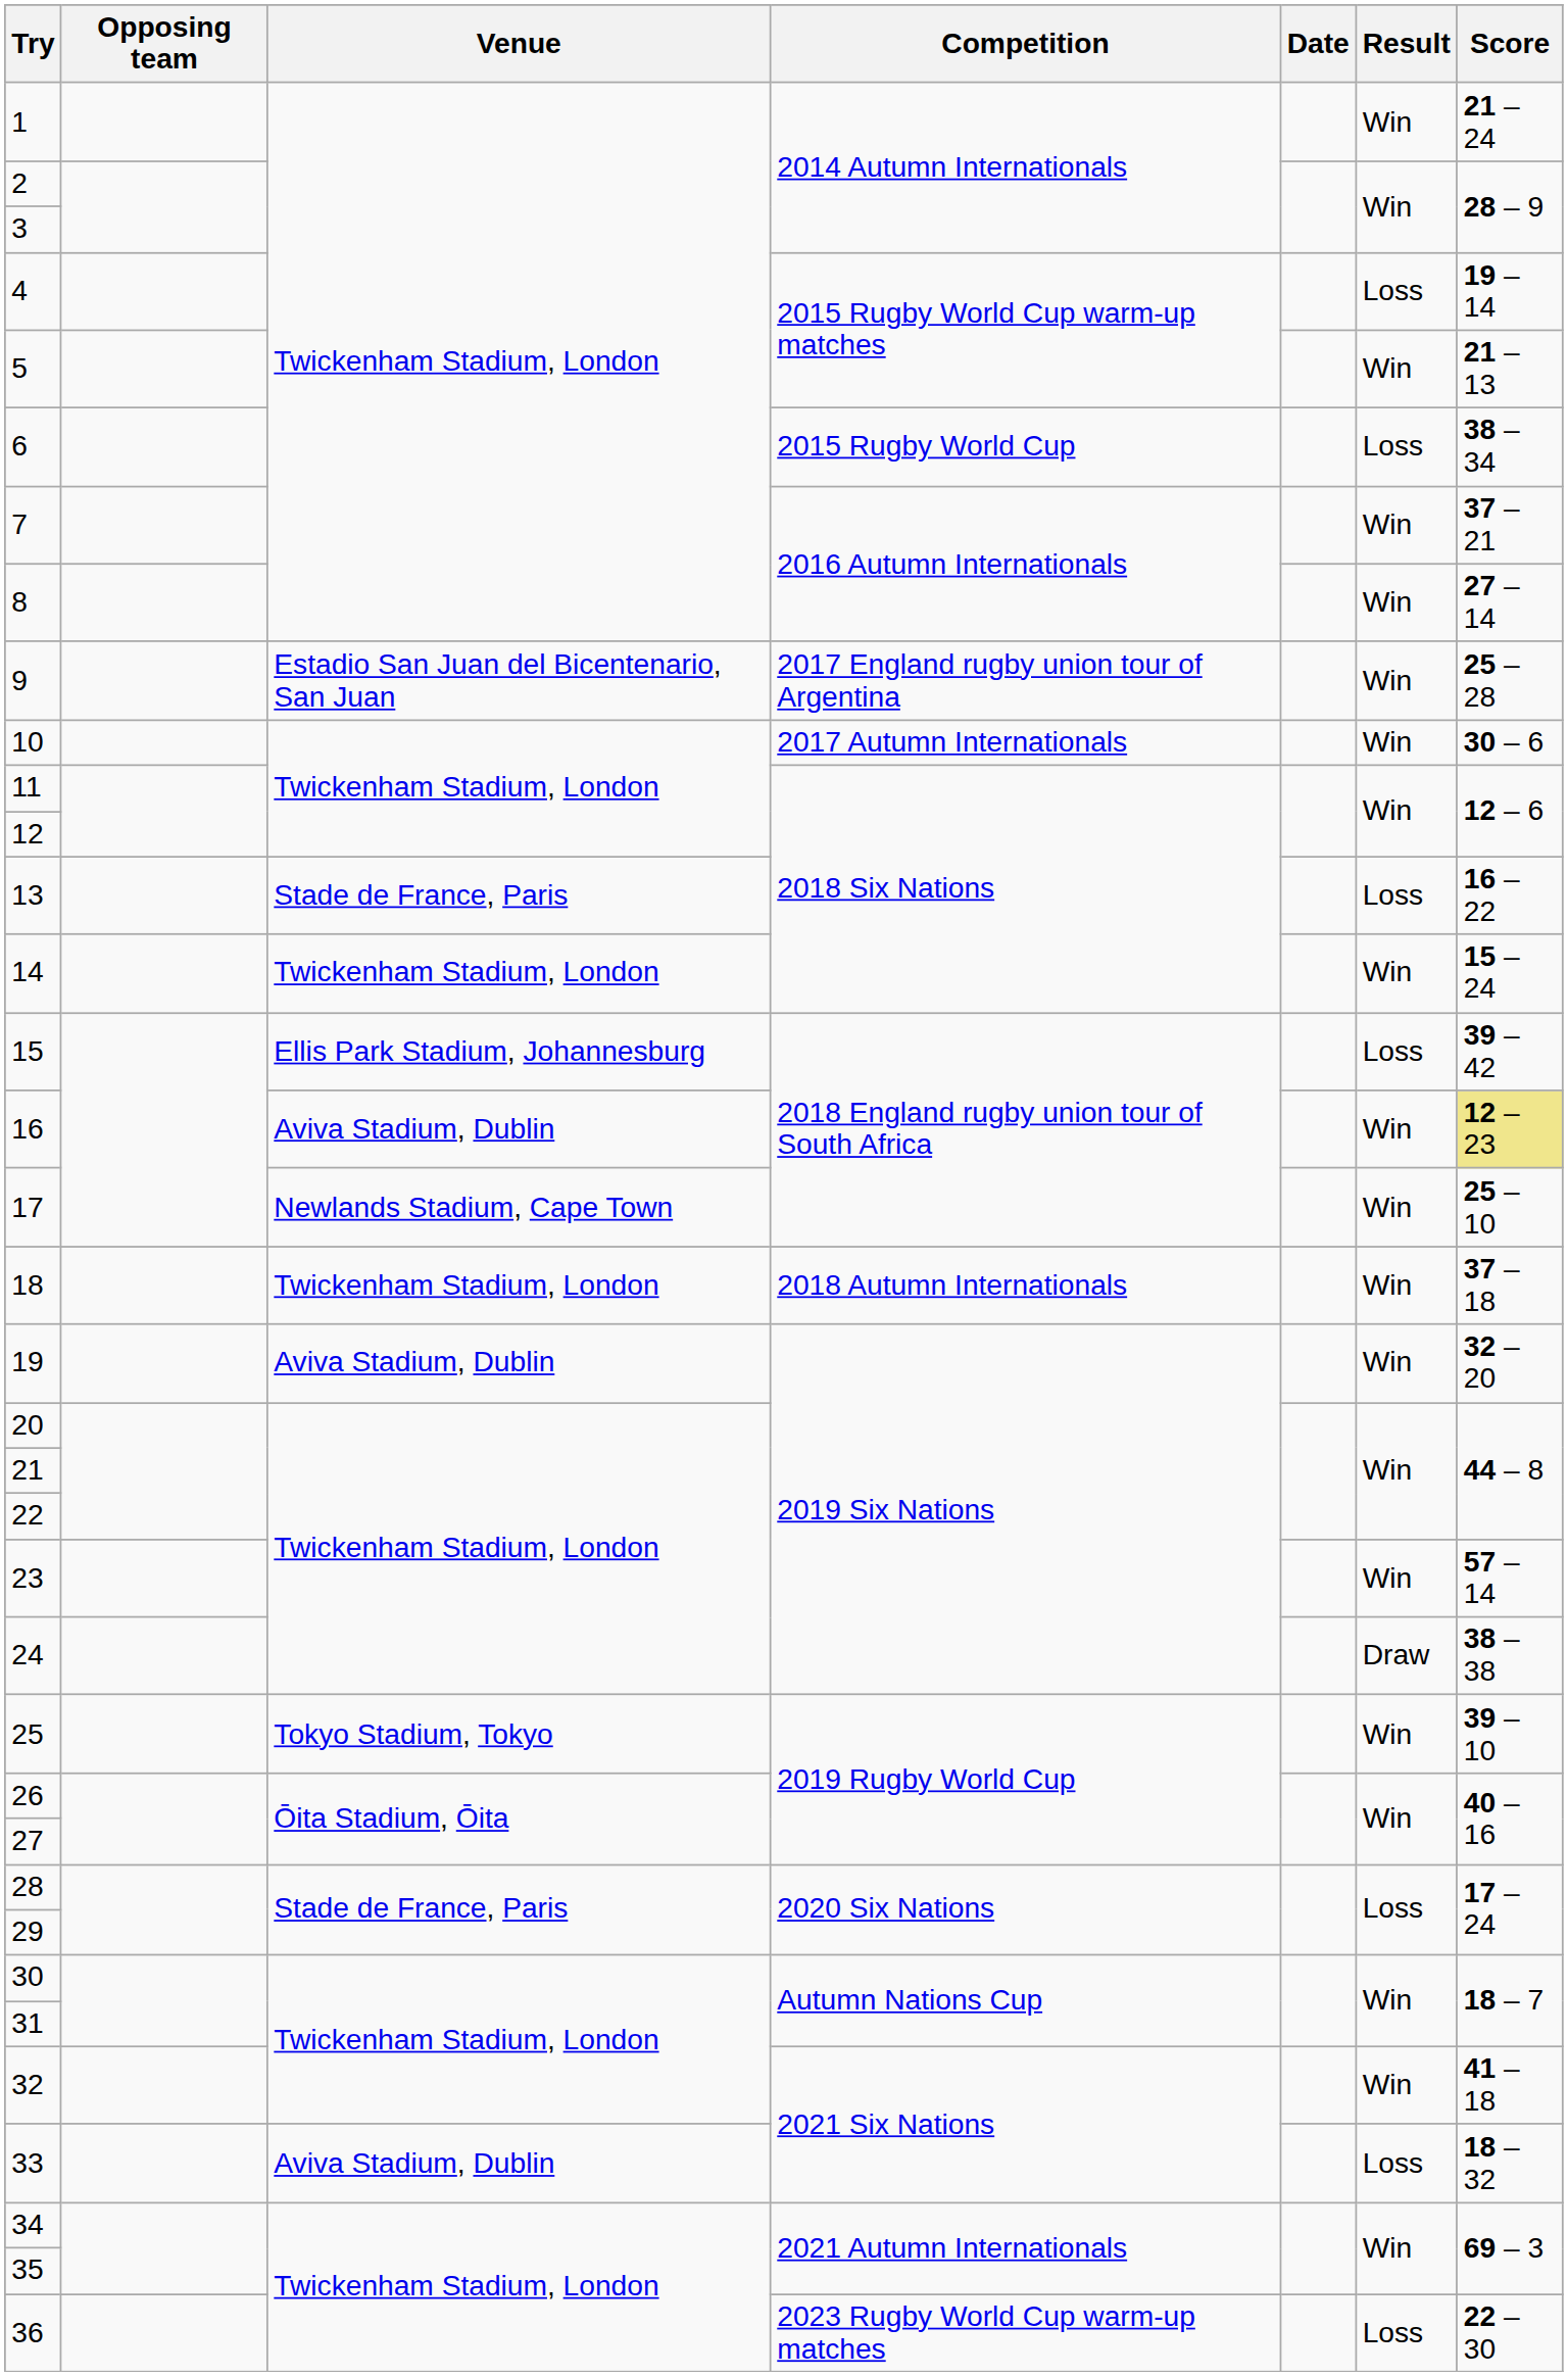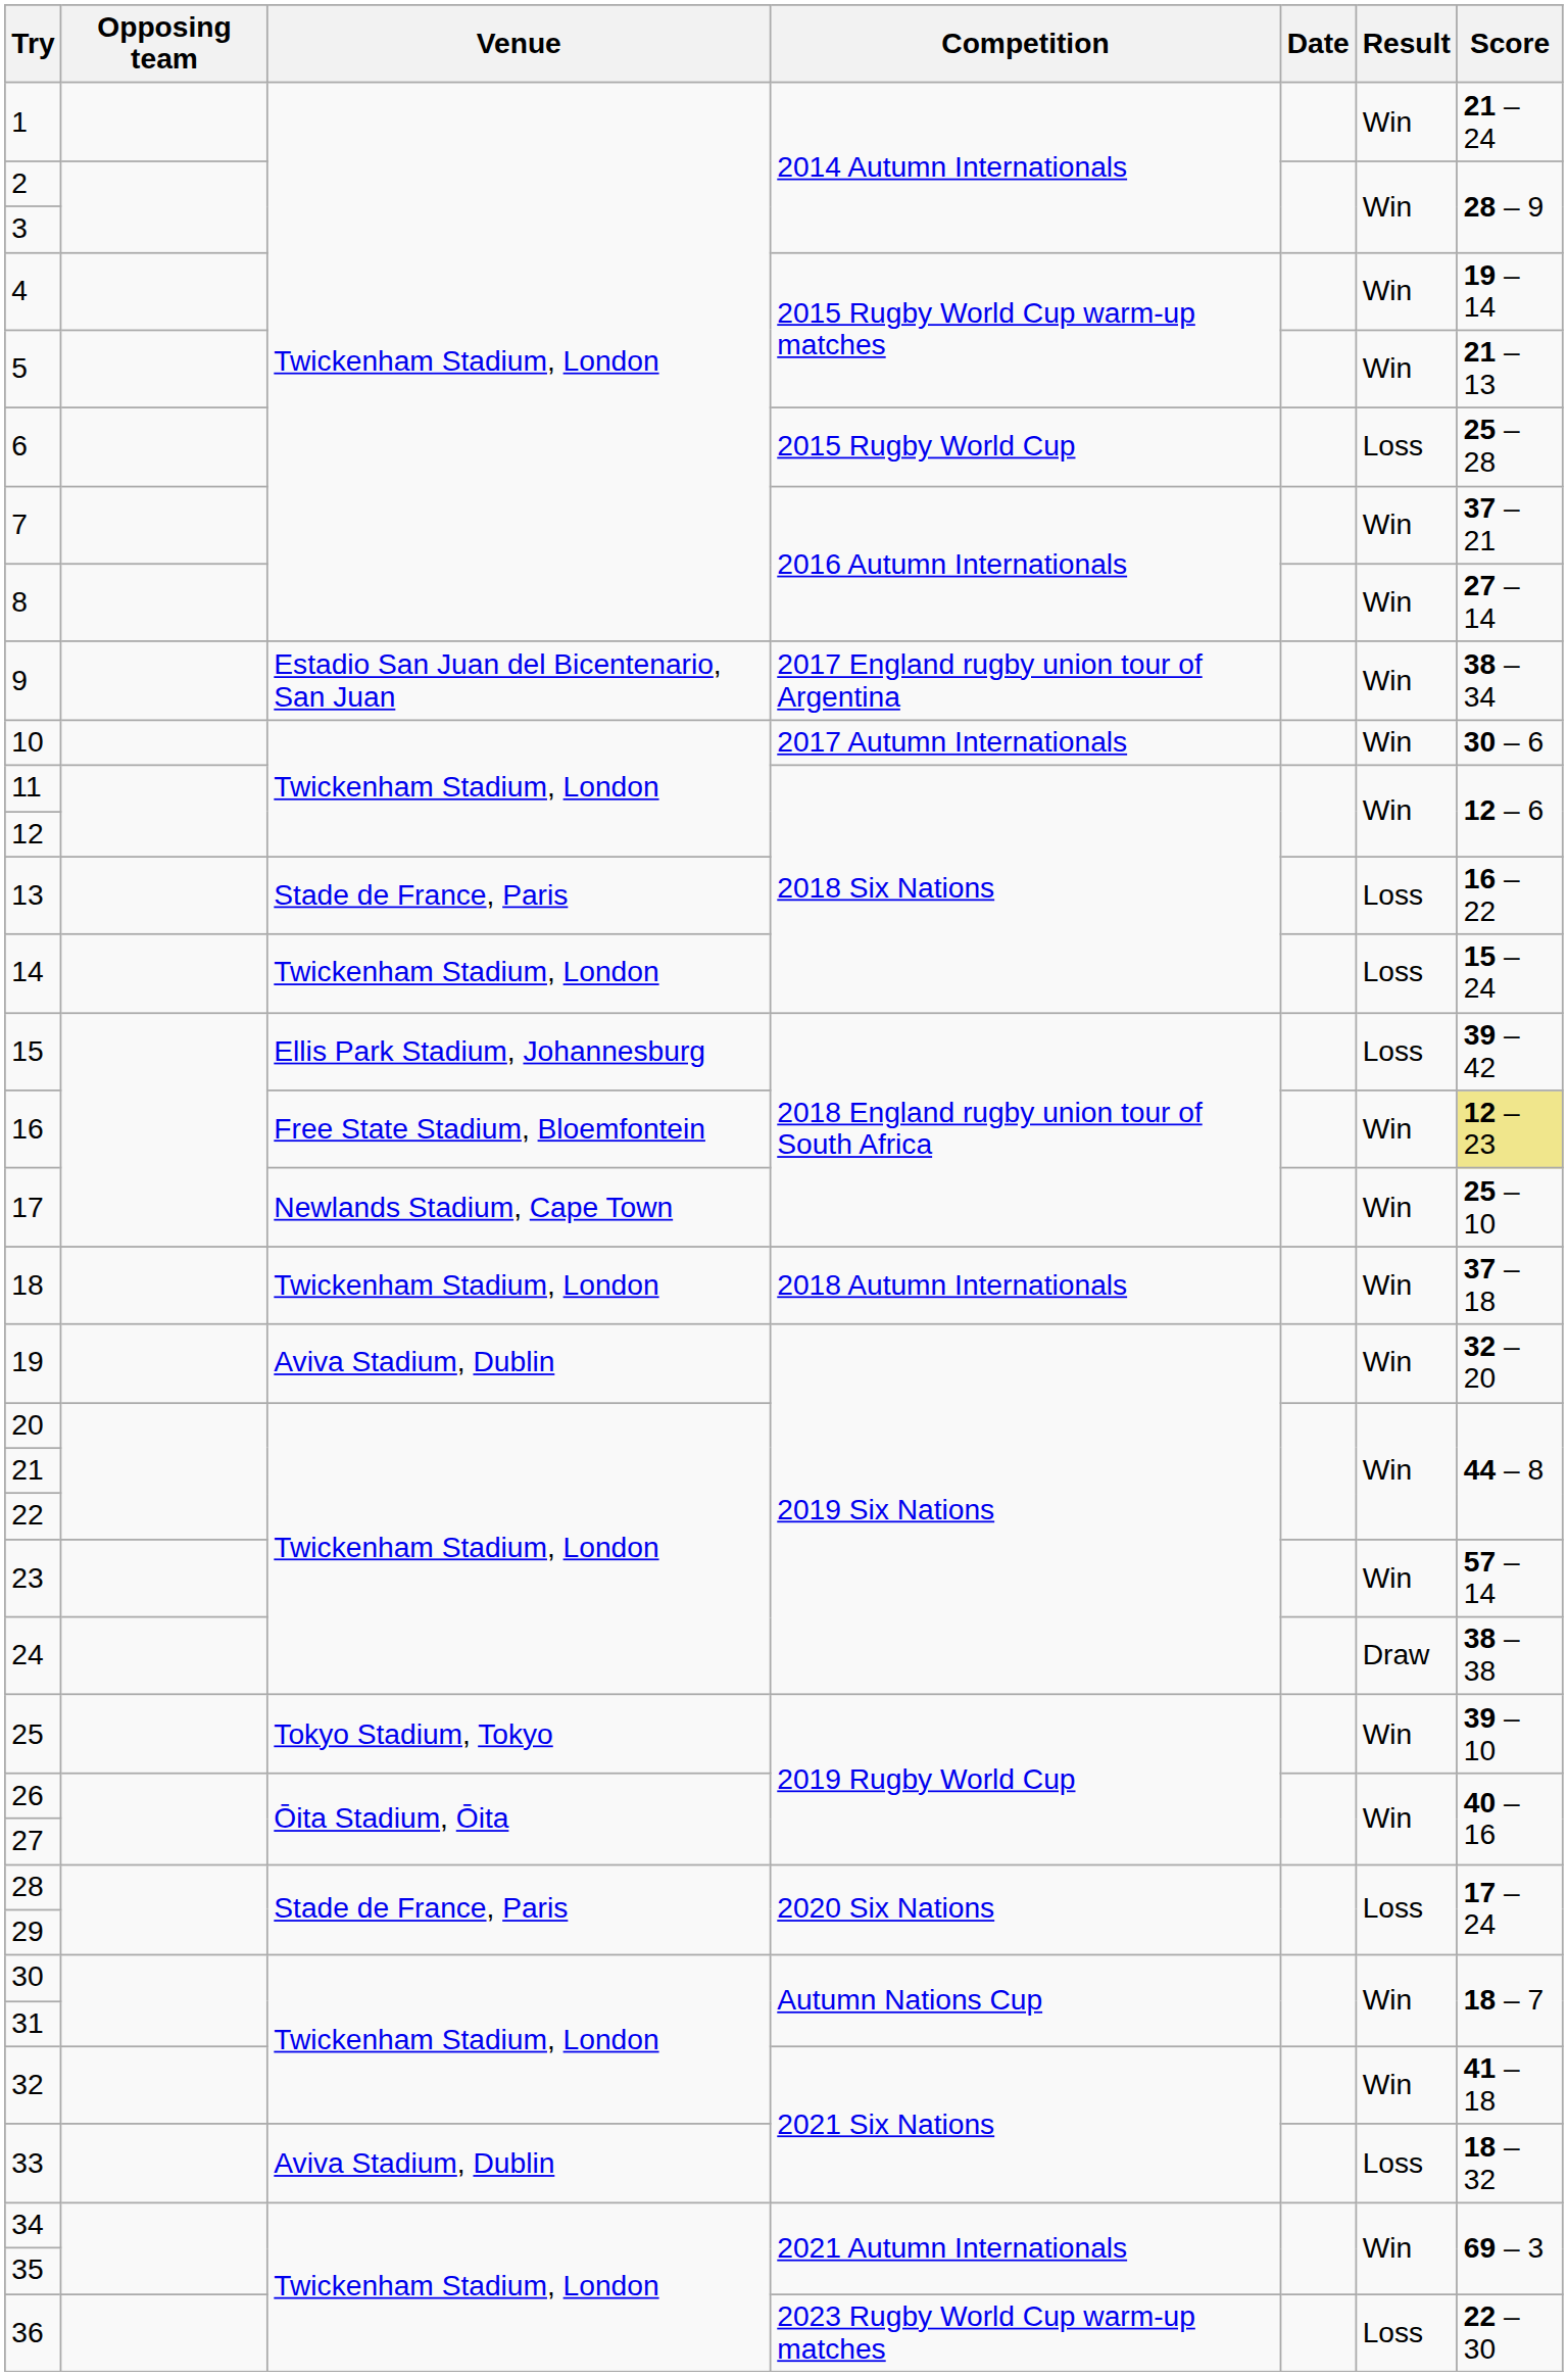4 | Result: Loss -> Win
6 | Score: 38 – 34 -> 25 – 28
9 | Score: 25 – 28 -> 38 – 34
14 | Result: Win -> Loss
16 | Venue: Aviva Stadium, Dublin -> Free State Stadium, Bloemfontein
